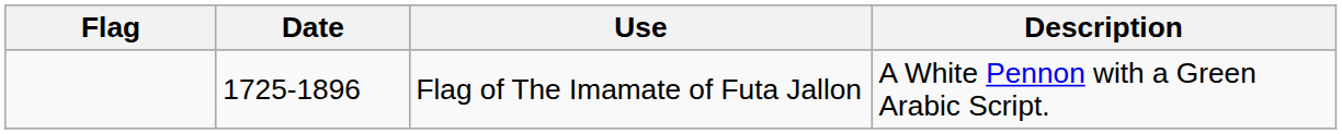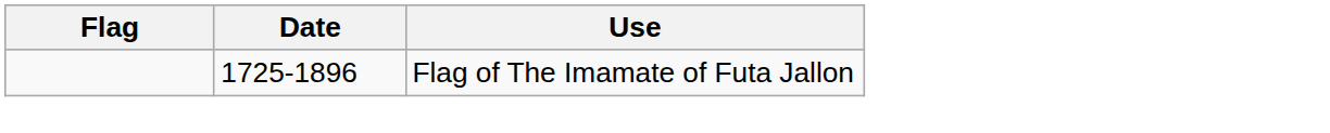- column: Description | A White Pennon with a Green Arabic Script.
